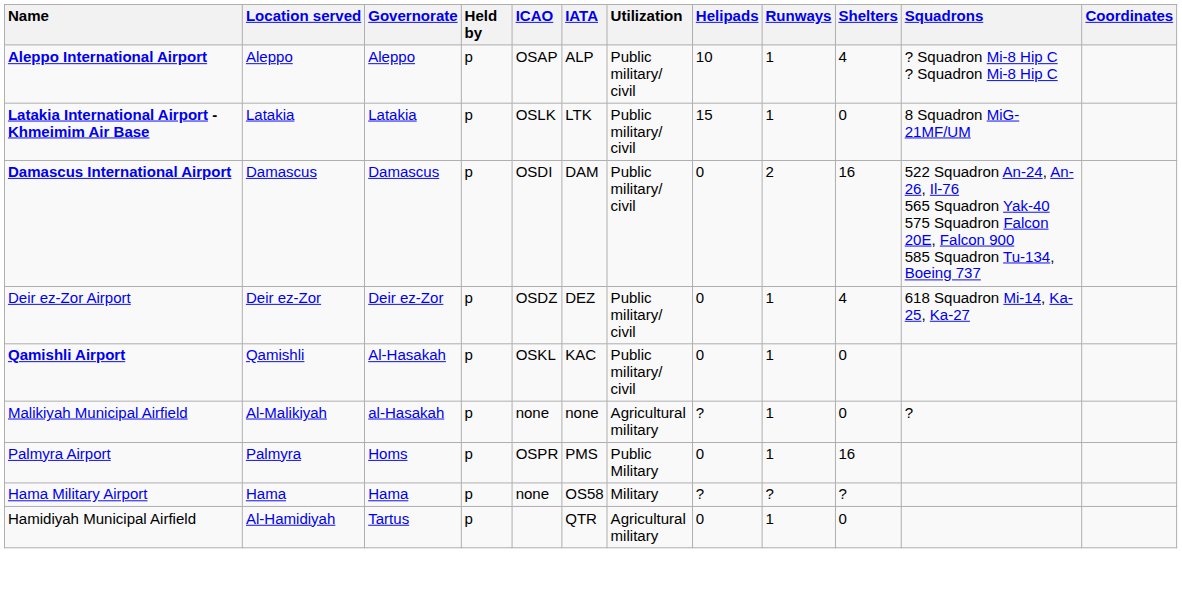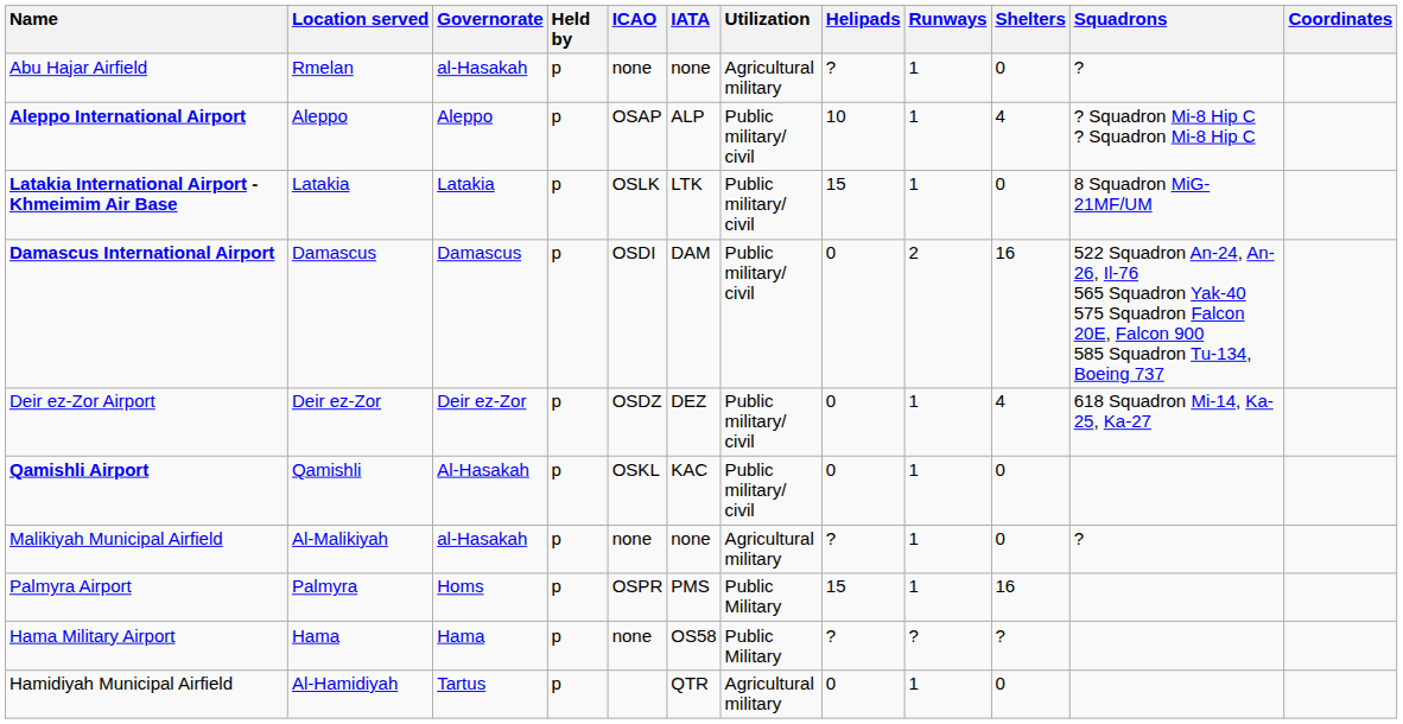+ row: Abu Hajar Airfield | Rmelan | al-Hasakah | p | none | none | Agricultural military | ? | 1 | 0 | ?
Palmyra Airport | Helipads: 0 -> 15
Hama Military Airport | Utilization: Military -> Public Military
